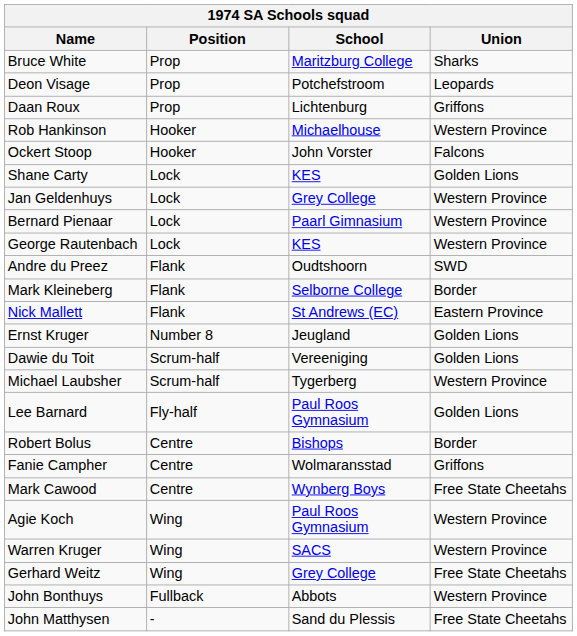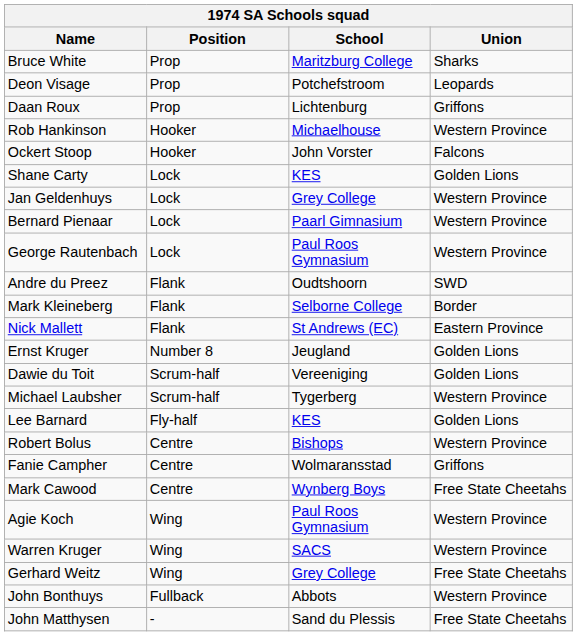George Rautenbach | School: KES -> Paul Roos Gymnasium
Lee Barnard | School: Paul Roos Gymnasium -> KES
Robert Bolus | Union: Border -> Western Province
